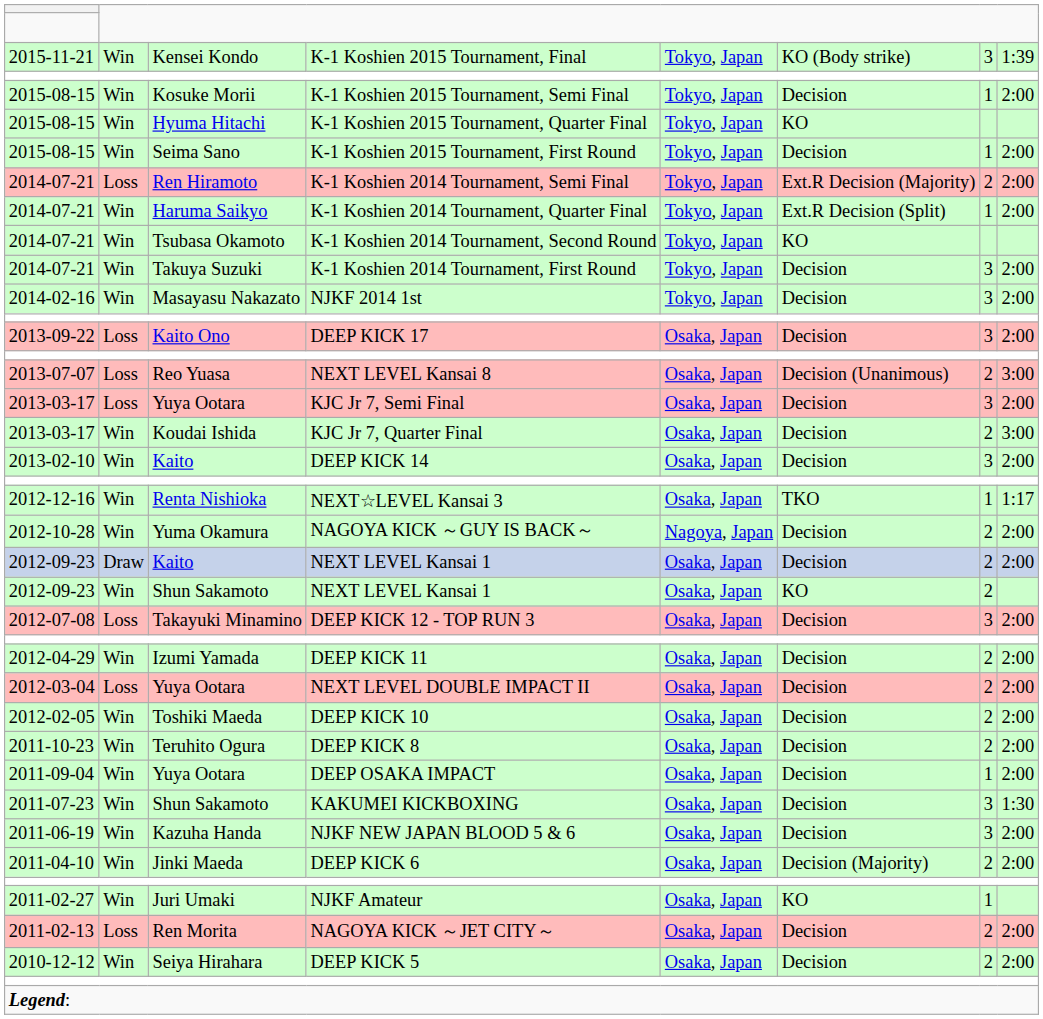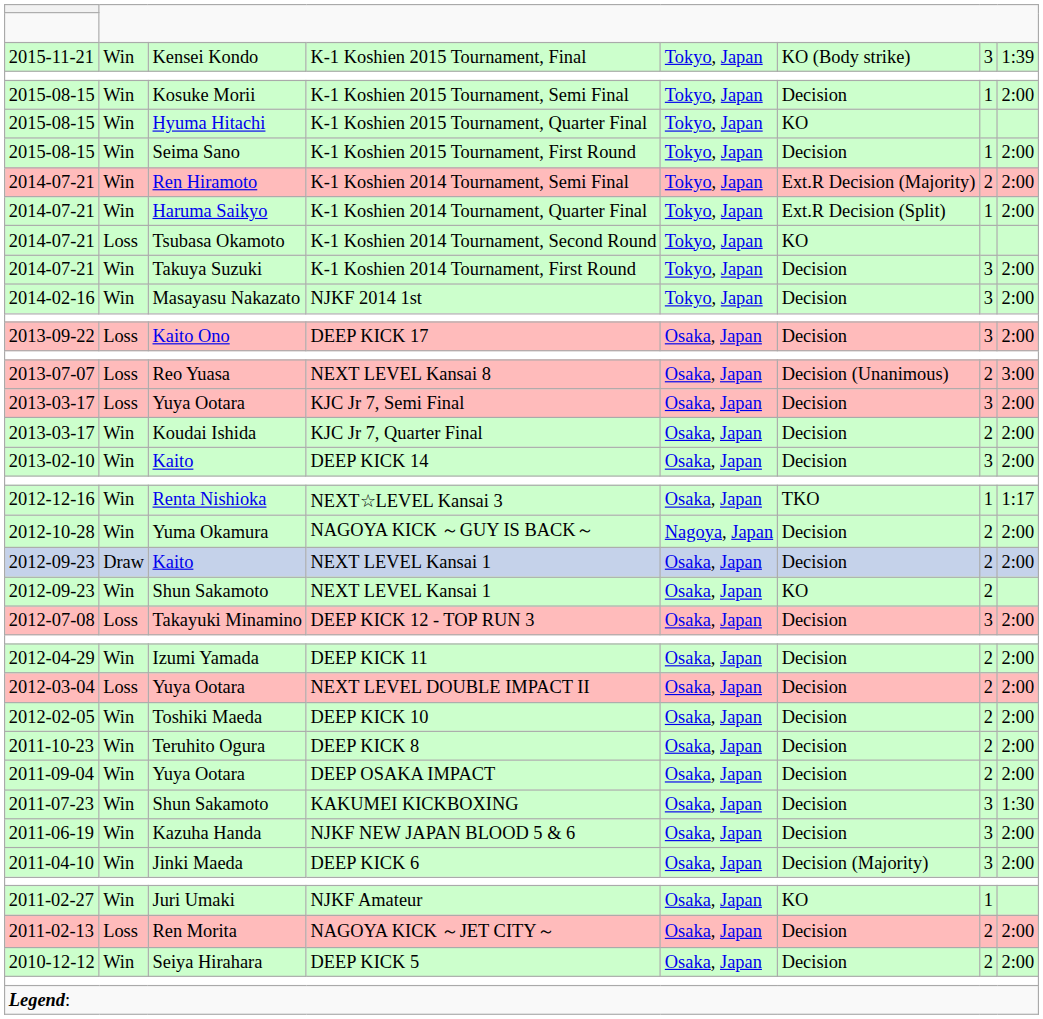K-1 Koshien 2014 Tournament, Semi Final | column 2: Loss -> Win
K-1 Koshien 2014 Tournament, Second Round | column 2: Win -> Loss
KJC Jr 7, Quarter Final | column 8: 3:00 -> 2:00
DEEP OSAKA IMPACT | column 7: 1 -> 2
DEEP KICK 6 | column 7: 2 -> 3
